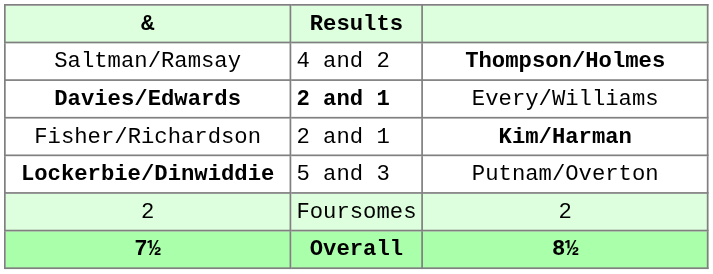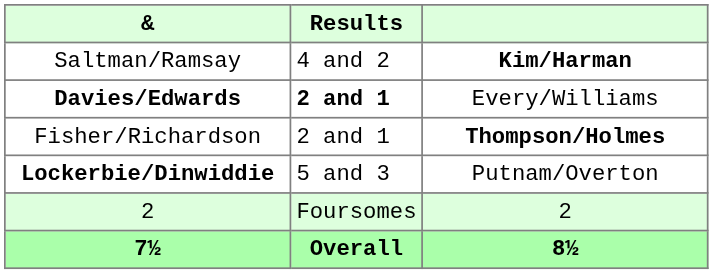Saltman/Ramsay | column 3: Thompson/Holmes -> Kim/Harman
Fisher/Richardson | column 3: Kim/Harman -> Thompson/Holmes
